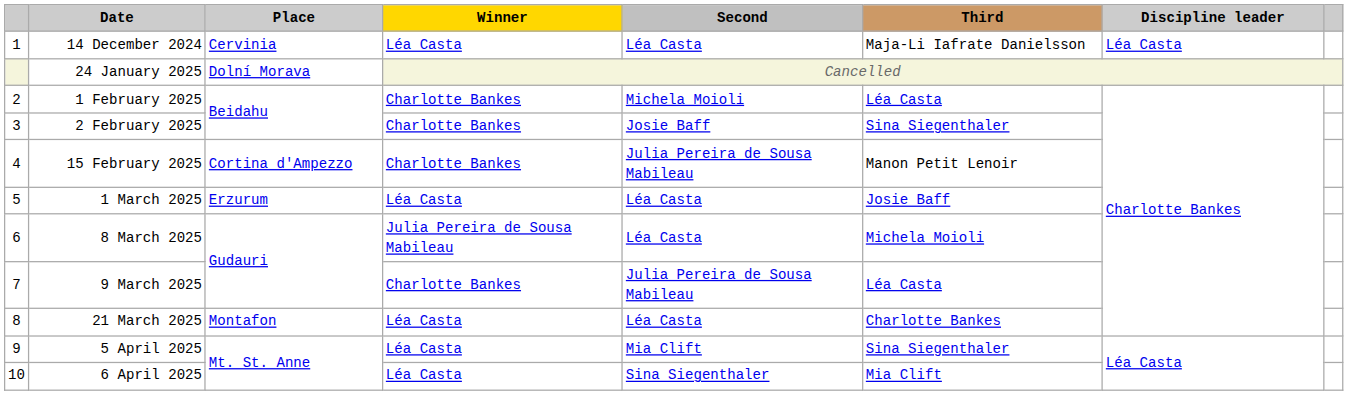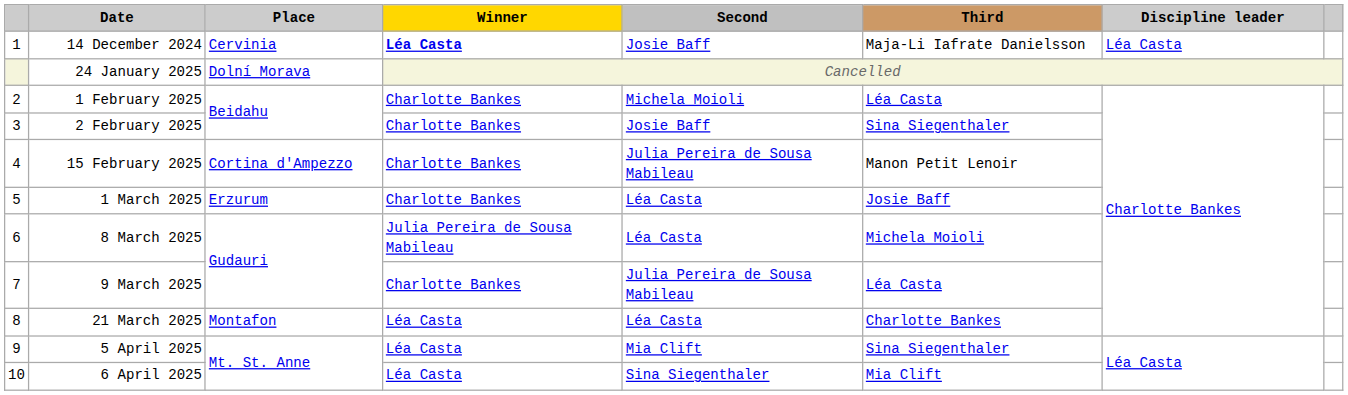14 December 2024 | Winner: normal -> bold
14 December 2024 | Second: Léa Casta -> Josie Baff
1 March 2025 | Winner: Léa Casta -> Charlotte Bankes
